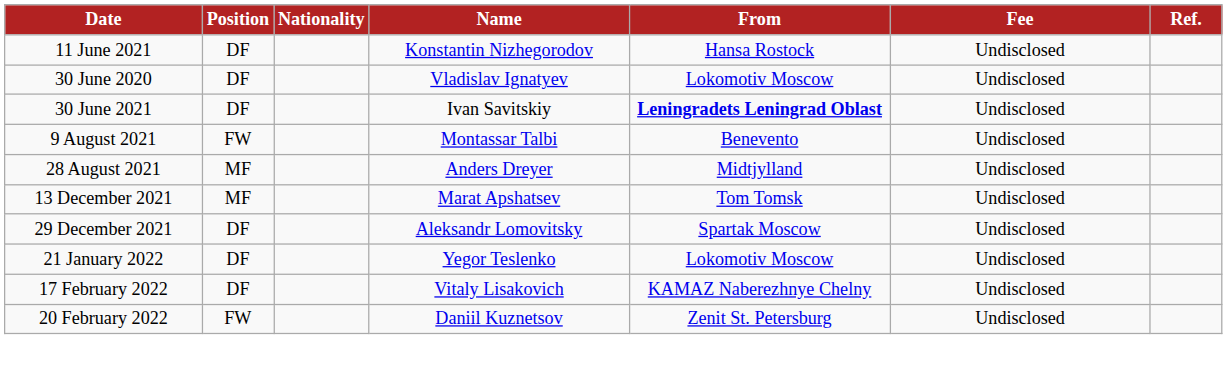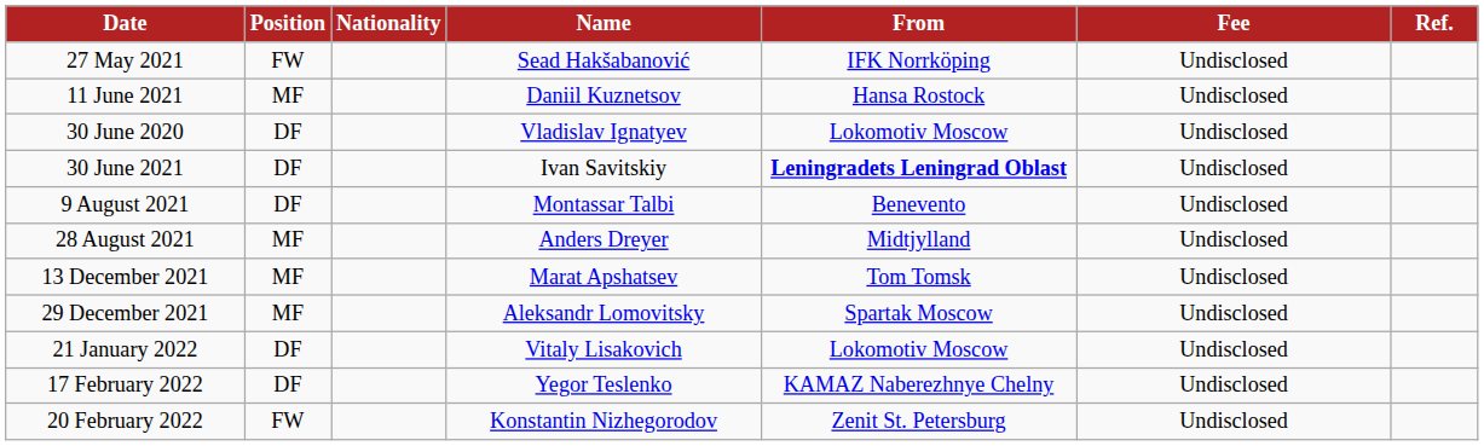+ row: 27 May 2021 | FW | Sead Hakšabanović | IFK Norrköping | Undisclosed
11 June 2021 | Position: DF -> MF
11 June 2021 | Name: Konstantin Nizhegorodov -> Daniil Kuznetsov
9 August 2021 | Position: FW -> DF
29 December 2021 | Position: DF -> MF
21 January 2022 | Name: Yegor Teslenko -> Vitaly Lisakovich
17 February 2022 | Name: Vitaly Lisakovich -> Yegor Teslenko
20 February 2022 | Name: Daniil Kuznetsov -> Konstantin Nizhegorodov
